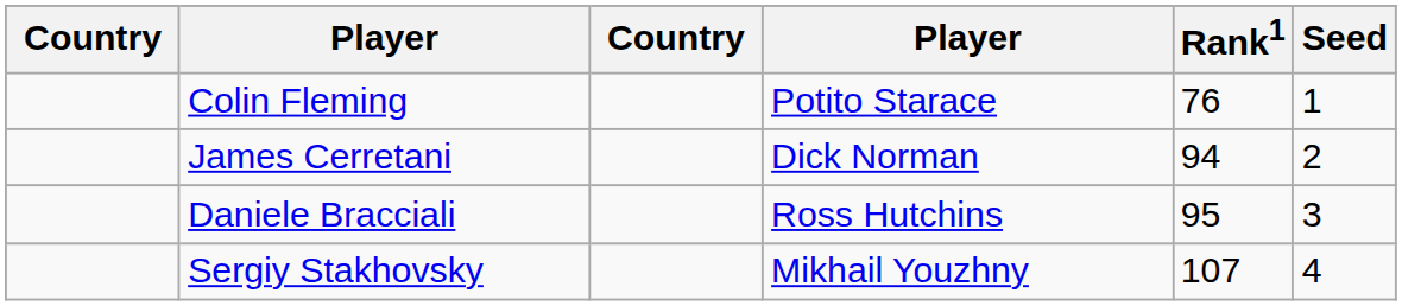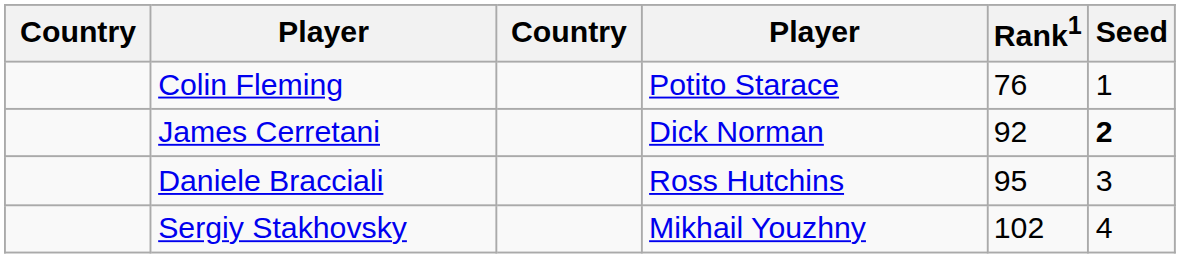James Cerretani | Rank1: 94 -> 92
James Cerretani | Seed: normal -> bold
Sergiy Stakhovsky | Rank1: 107 -> 102
